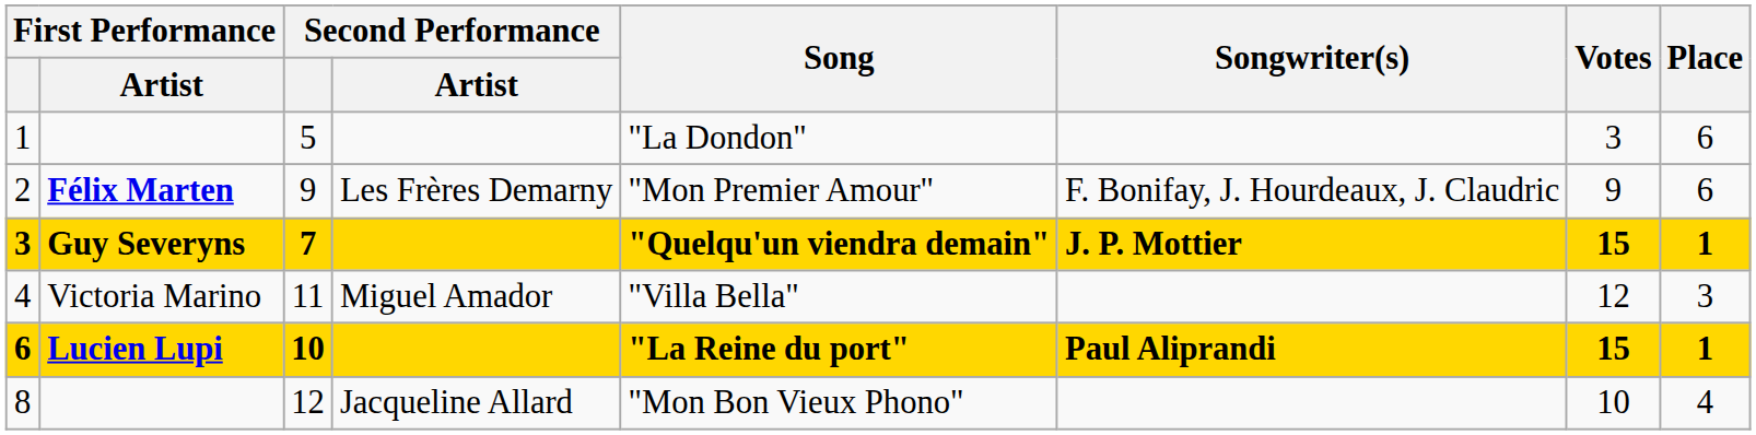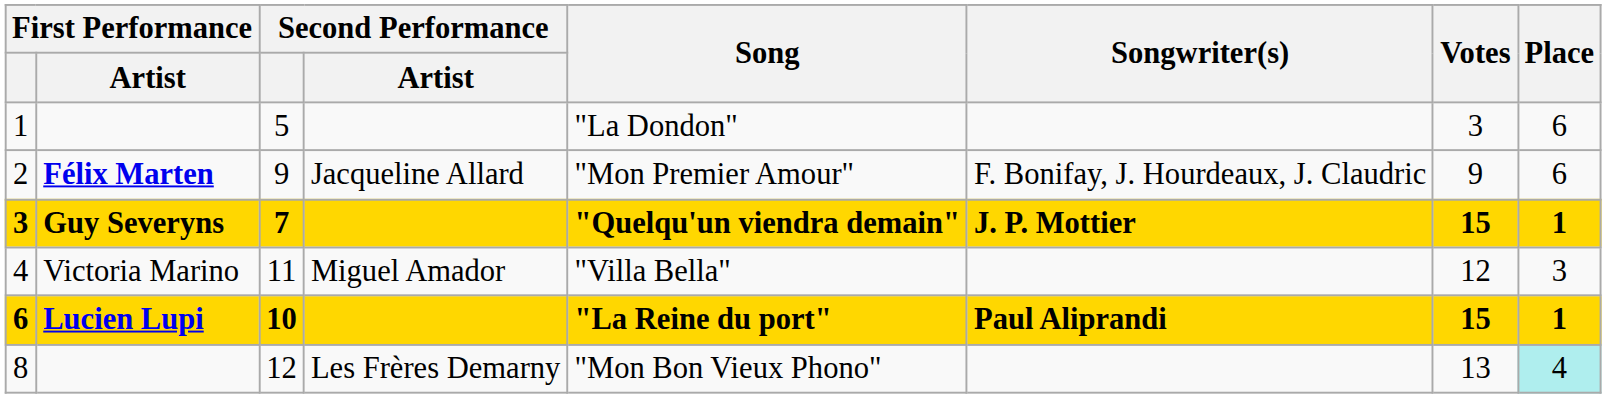2 | Second Performance / Artist: Les Frères Demarny -> Jacqueline Allard
8 | Second Performance / Artist: Jacqueline Allard -> Les Frères Demarny
8 | Votes: 10 -> 13
8 | Place: no background -> paleturquoise background
